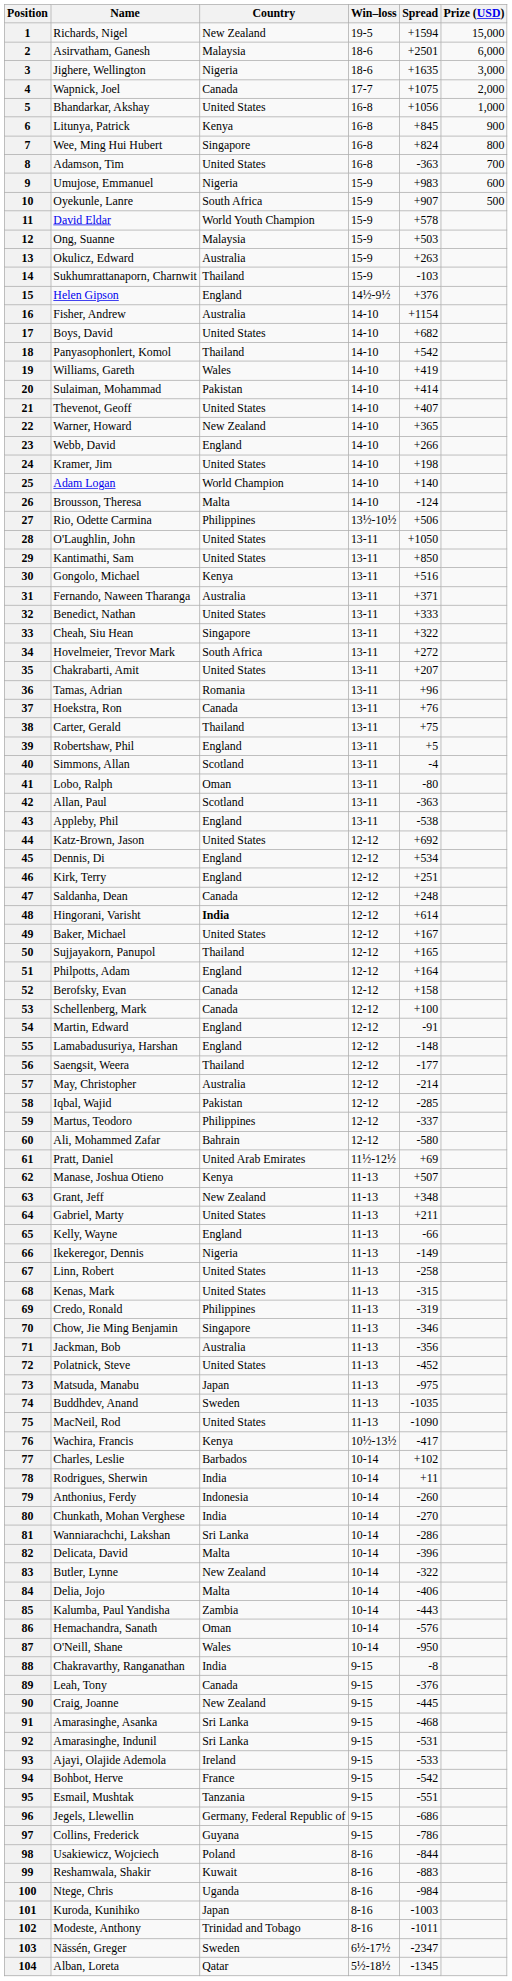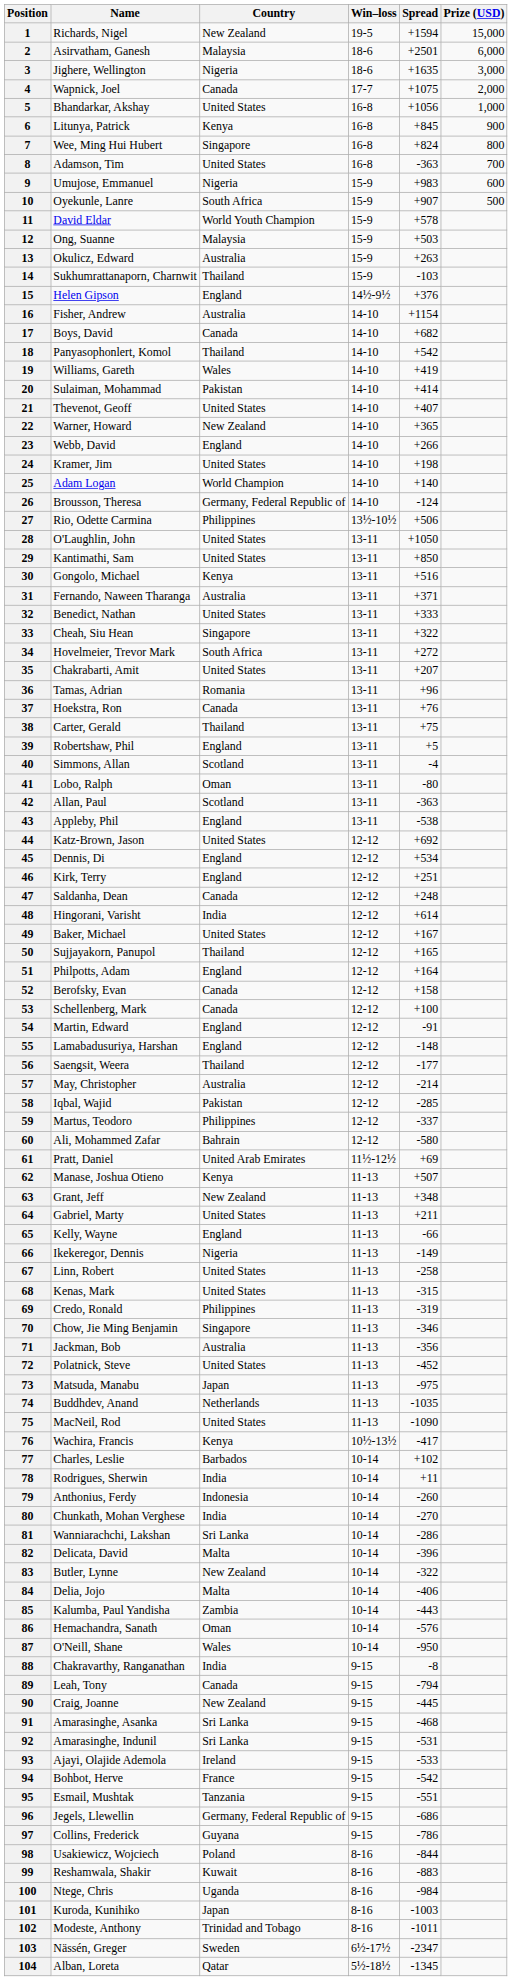17 | Country: United States -> Canada
26 | Country: Malta -> Germany, Federal Republic of
48 | Country: bold -> normal
74 | Country: Sweden -> Netherlands
89 | Spread: -376 -> -794
